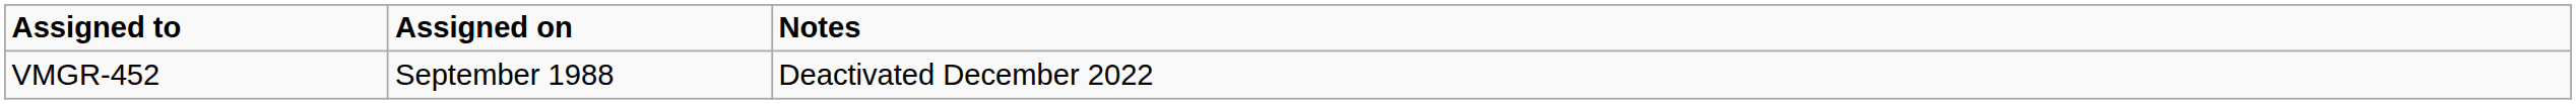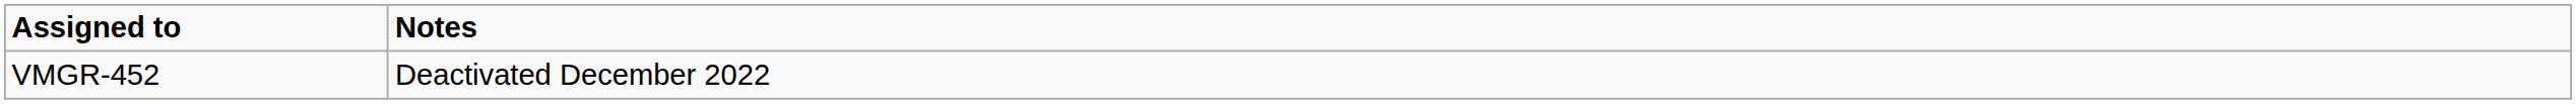- column: Assigned on | September 1988
